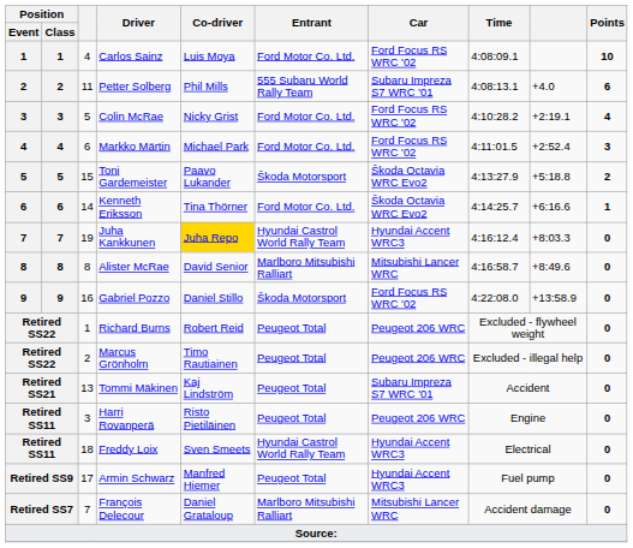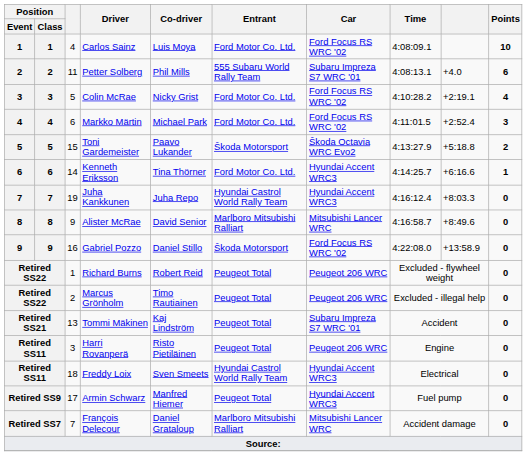Kenneth Eriksson | Car: Škoda Octavia WRC Evo2 -> Hyundai Accent WRC3
Juha Kankkunen | Co-driver: gold background -> no background
Alister McRae | column 3: 8 -> 9
